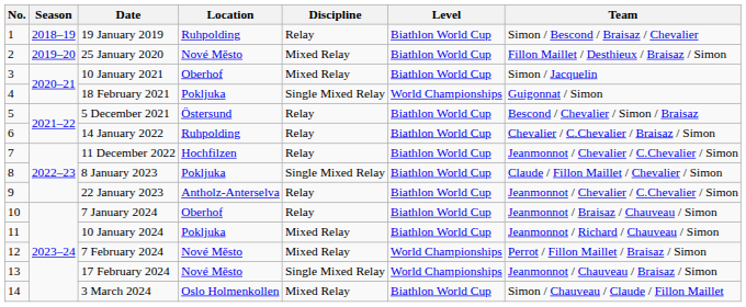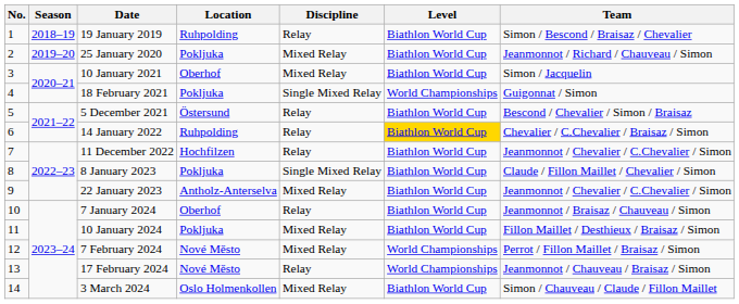25 January 2020 | Location: Nové Město -> Pokljuka
25 January 2020 | Team: Fillon Maillet / Desthieux / Braisaz / Simon -> Jeanmonnot / Richard / Chauveau / Simon
14 January 2022 | Level: no background -> gold background
22 January 2023 | Discipline: Relay -> Mixed Relay
10 January 2024 | Team: Jeanmonnot / Richard / Chauveau / Simon -> Fillon Maillet / Desthieux / Braisaz / Simon
17 February 2024 | Discipline: Single Mixed Relay -> Relay
